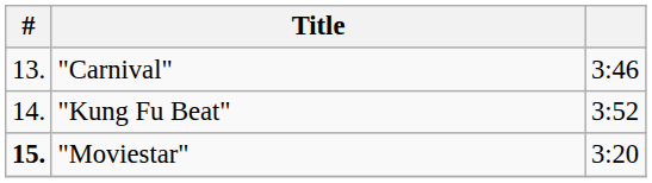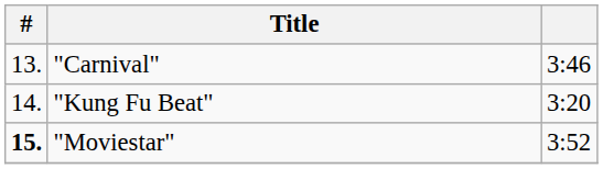"Kung Fu Beat" | column 3: 3:52 -> 3:20
"Moviestar" | column 3: 3:20 -> 3:52
